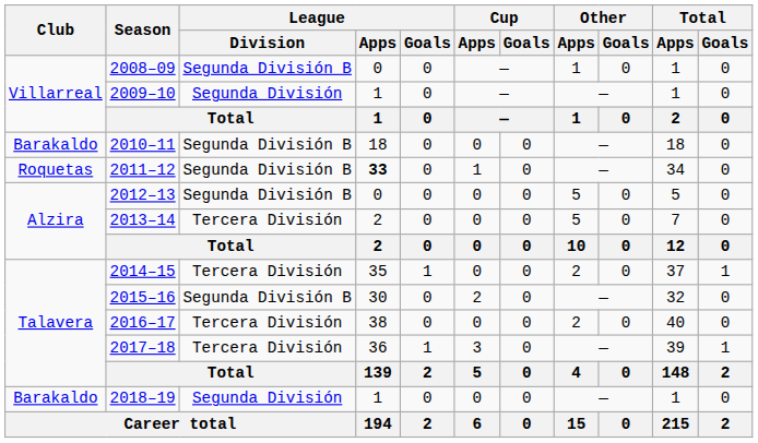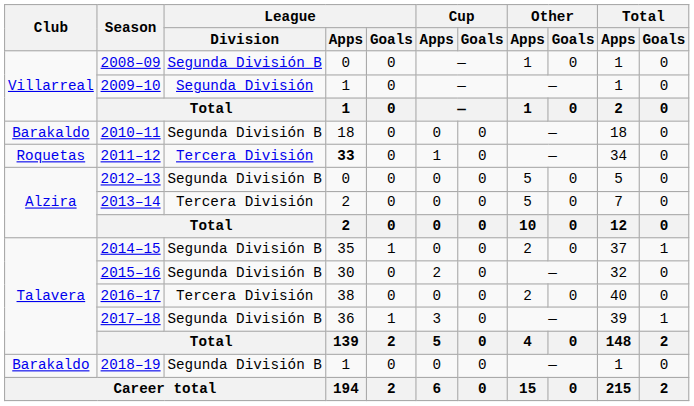2011–12 | League / Division: Segunda División B -> Tercera División
2014–15 | League / Division: Tercera División -> Segunda División B
2017–18 | League / Division: Tercera División -> Segunda División B
2018–19 | League / Division: Segunda División -> Segunda División B
